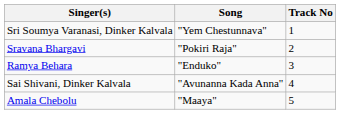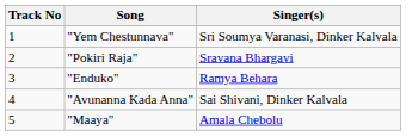columns swapped: Track No <-> Singer(s)
